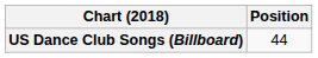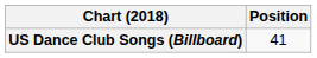US Dance Club Songs (Billboard) | Position: 44 -> 41
